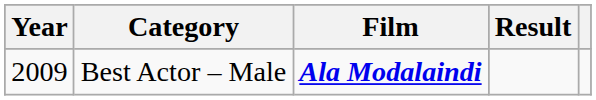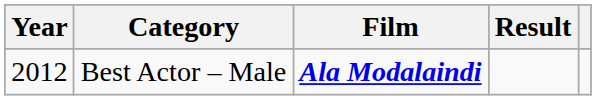Best Actor – Male | Year: 2009 -> 2012
